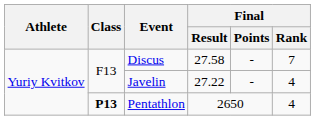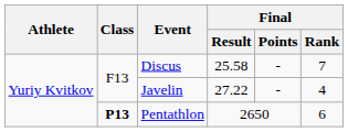Discus | Final / Result: 27.58 -> 25.58
Pentathlon | Final / Rank: 4 -> 6
